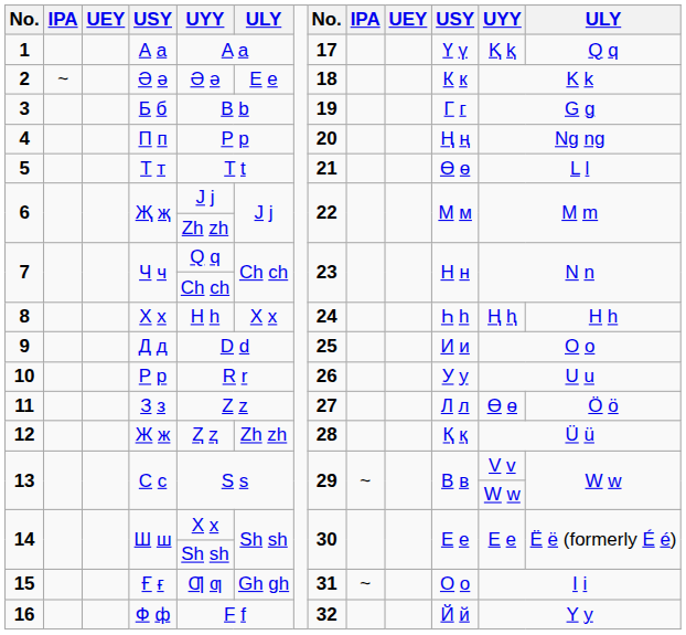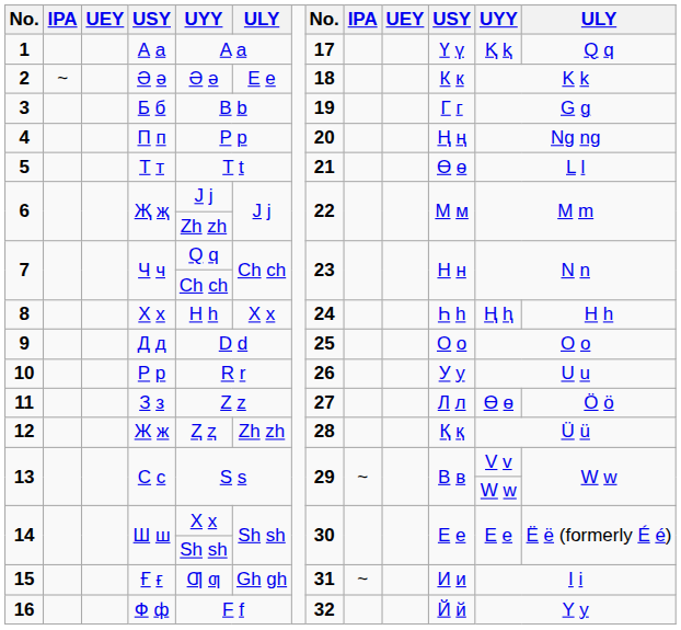9 | column 11: И и -> О о
15 | column 11: О о -> И и
